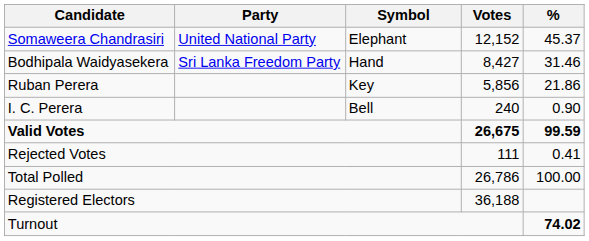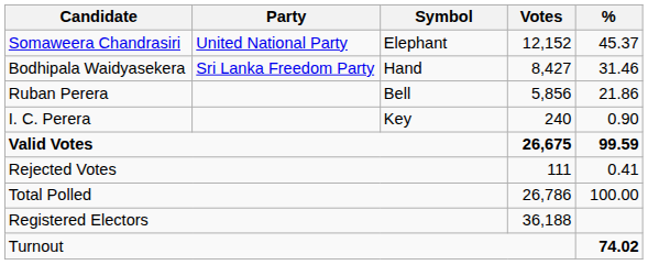Ruban Perera | Symbol: Key -> Bell
I. C. Perera | Symbol: Bell -> Key
